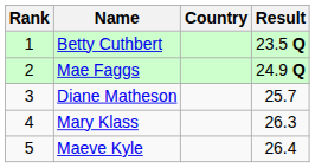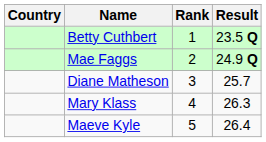columns swapped: Rank <-> Country
